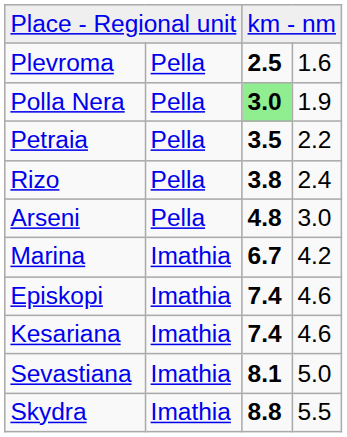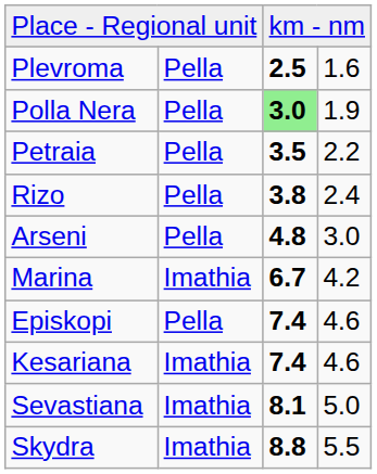Episkopi | column 2: Imathia -> Pella
